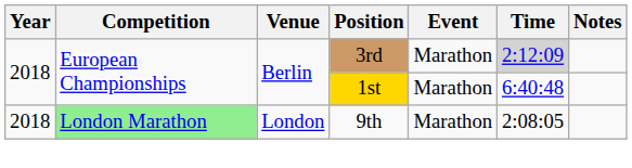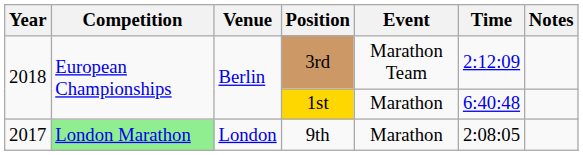3rd | Event: Marathon -> Marathon Team
3rd | Time: lightgrey background -> no background
9th | Year: 2018 -> 2017
